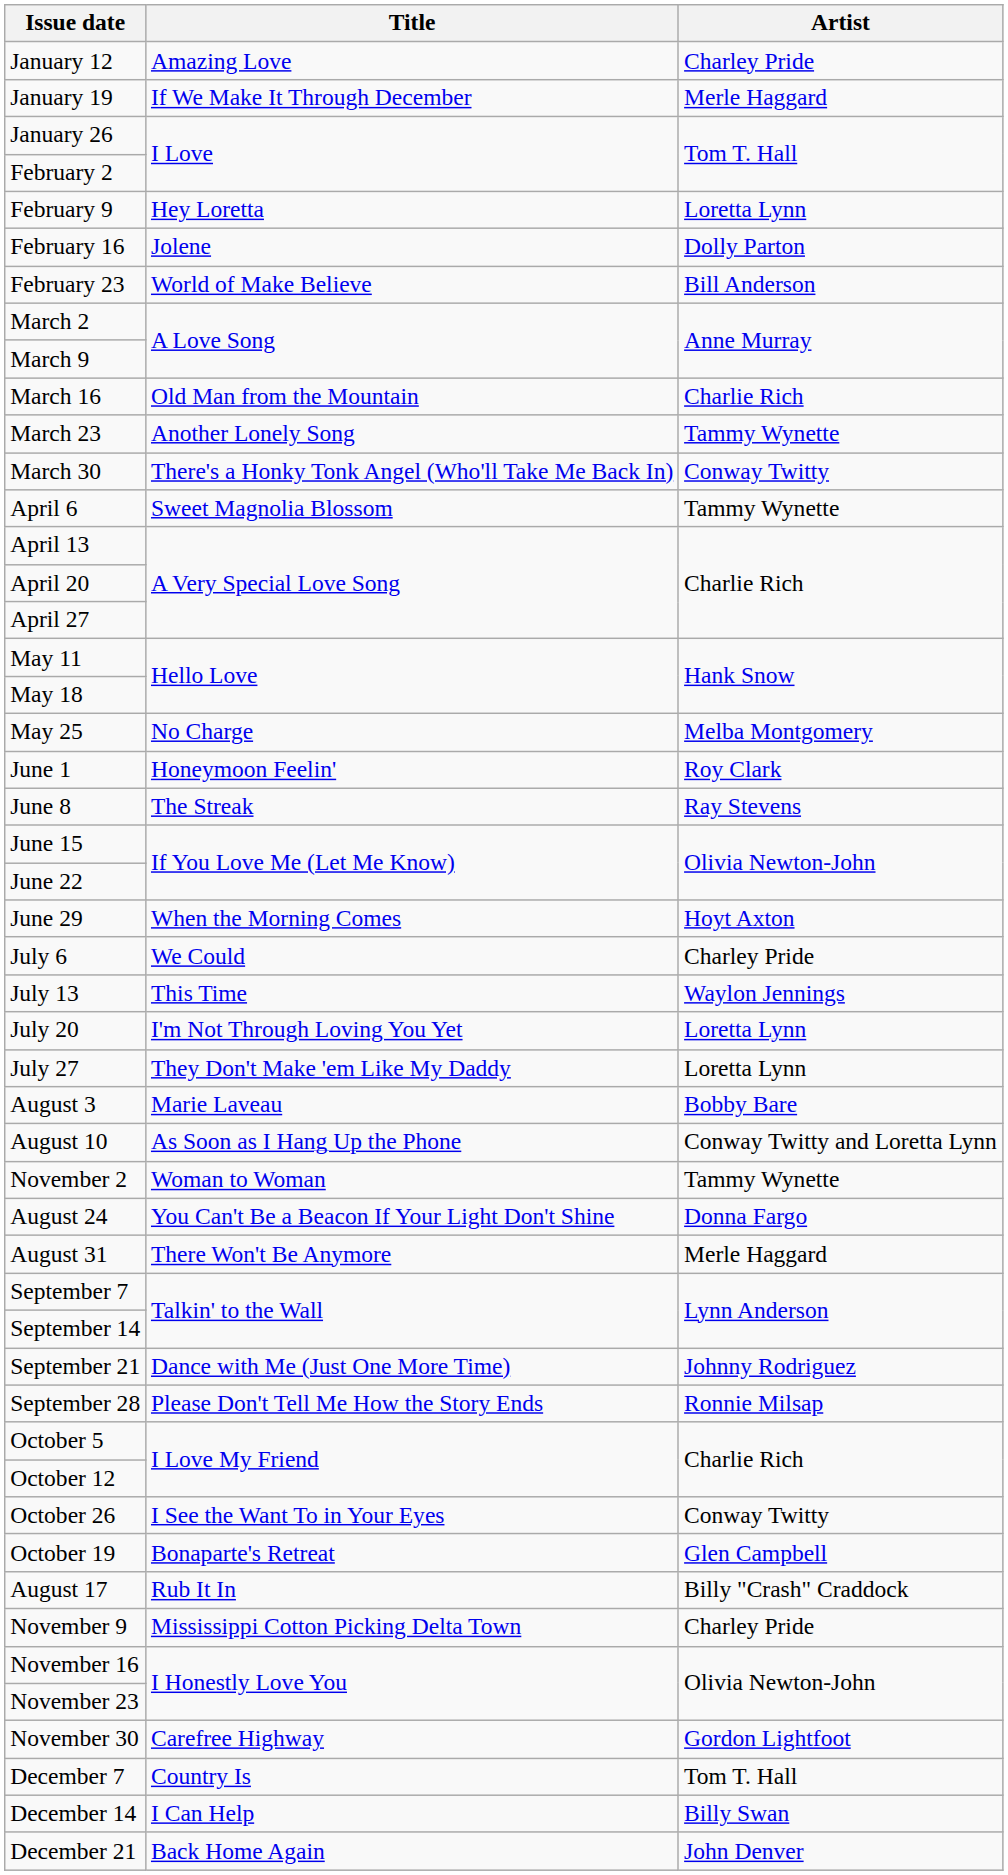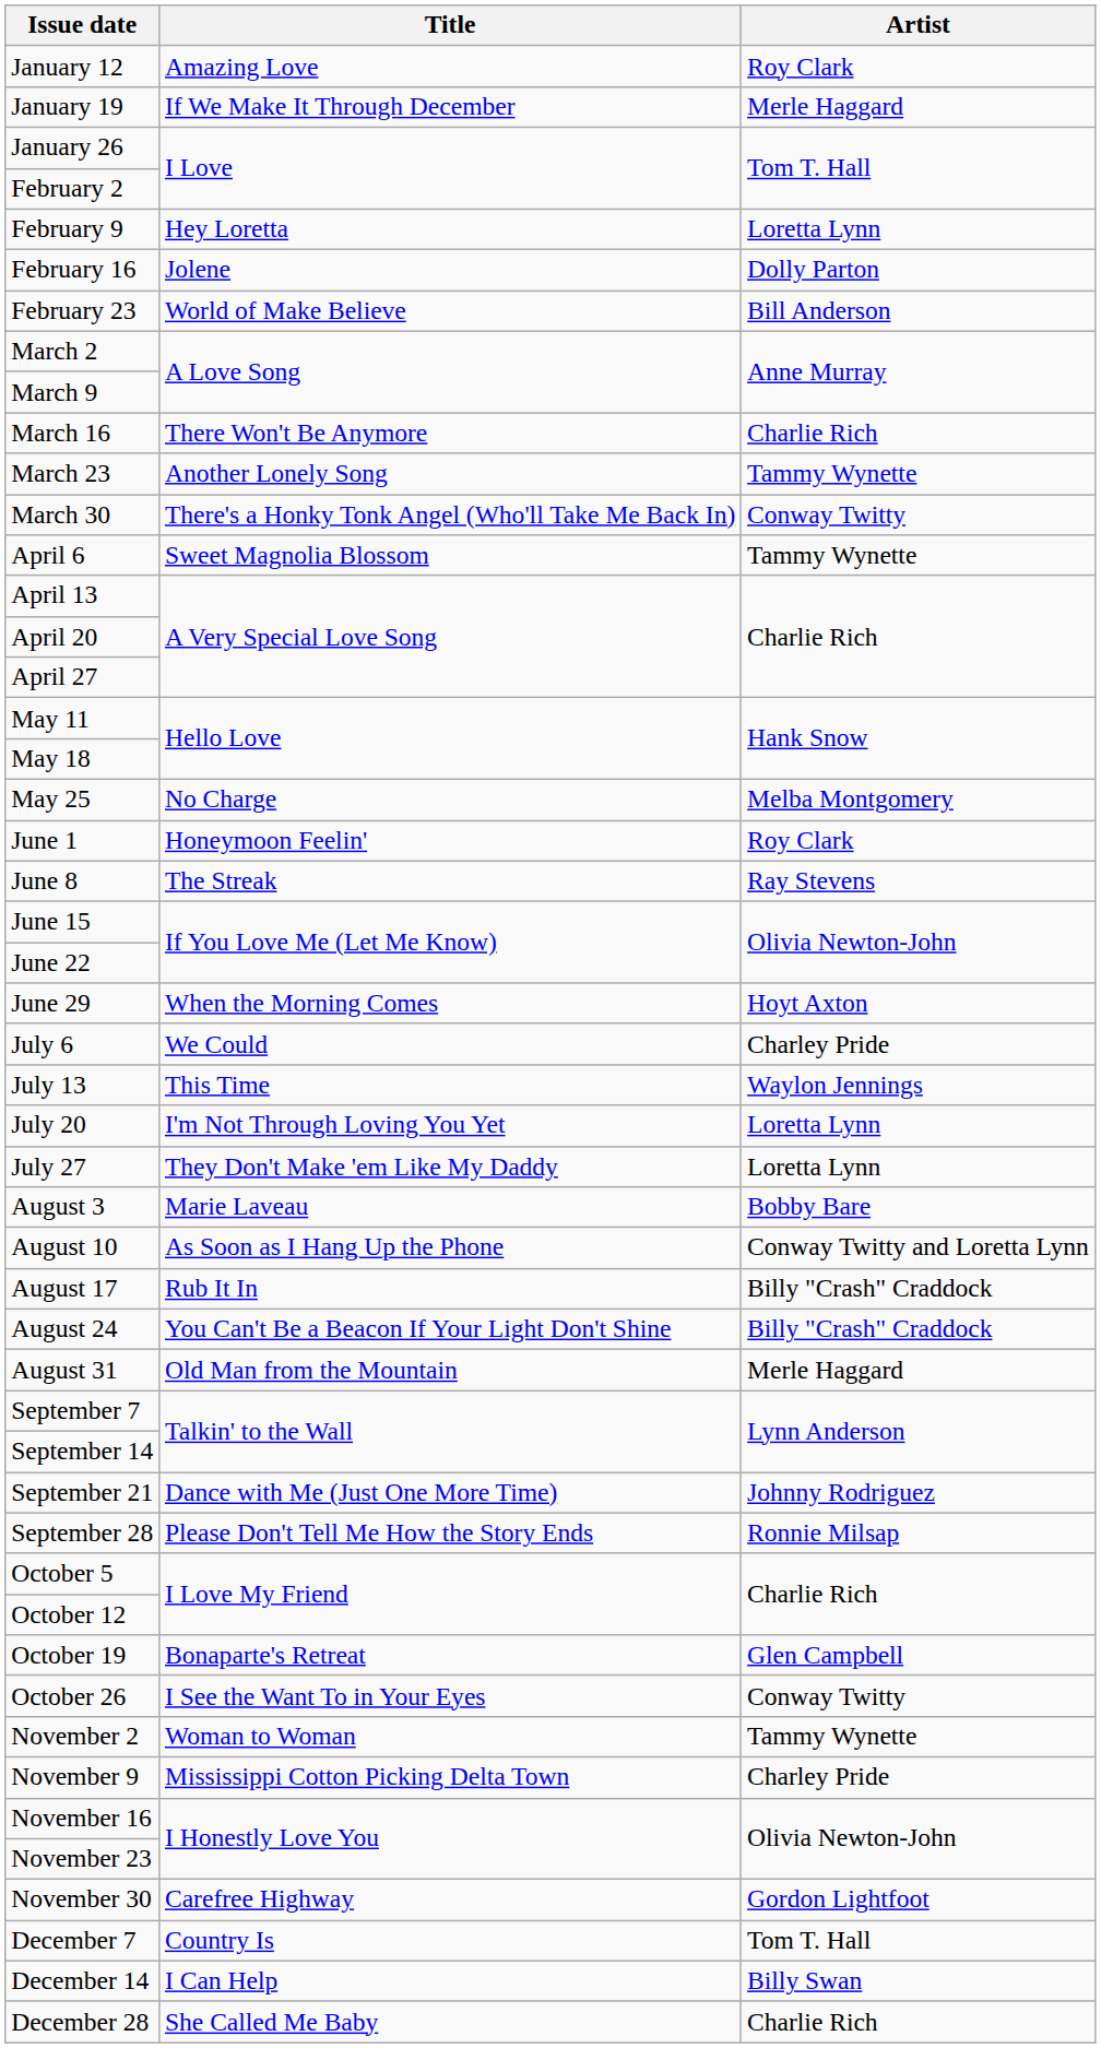January 12 | Artist: Charley Pride -> Roy Clark
March 16 | Title: Old Man from the Mountain -> There Won't Be Anymore
rows swapped: August 17 <-> November 2
August 24 | Artist: Donna Fargo -> Billy "Crash" Craddock
August 31 | Title: There Won't Be Anymore -> Old Man from the Mountain
rows swapped: October 19 <-> October 26
- row: December 21 | Back Home Again | John Denver
+ row: December 28 | She Called Me Baby | Charlie Rich
